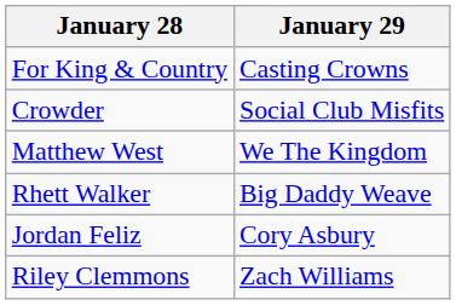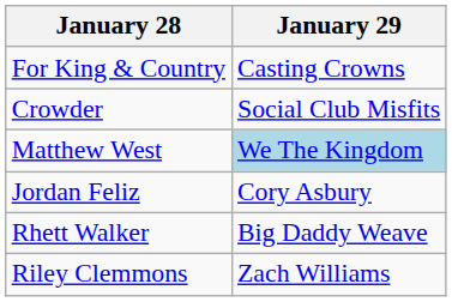Matthew West | January 29: no background -> lightblue background
rows swapped: Rhett Walker <-> Jordan Feliz
